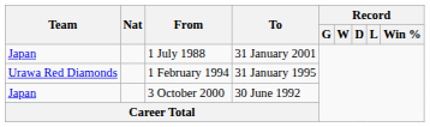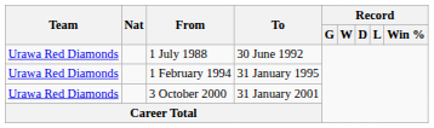1 July 1988 | Team: Japan -> Urawa Red Diamonds
1 July 1988 | To: 31 January 2001 -> 30 June 1992
3 October 2000 | Team: Japan -> Urawa Red Diamonds
3 October 2000 | To: 30 June 1992 -> 31 January 2001
